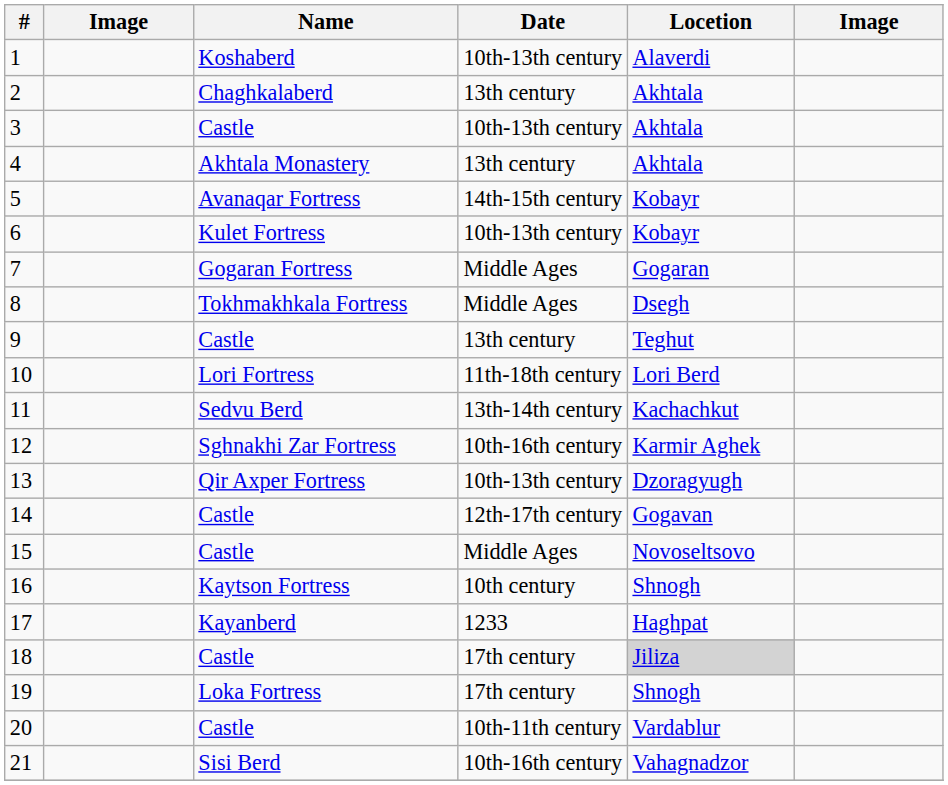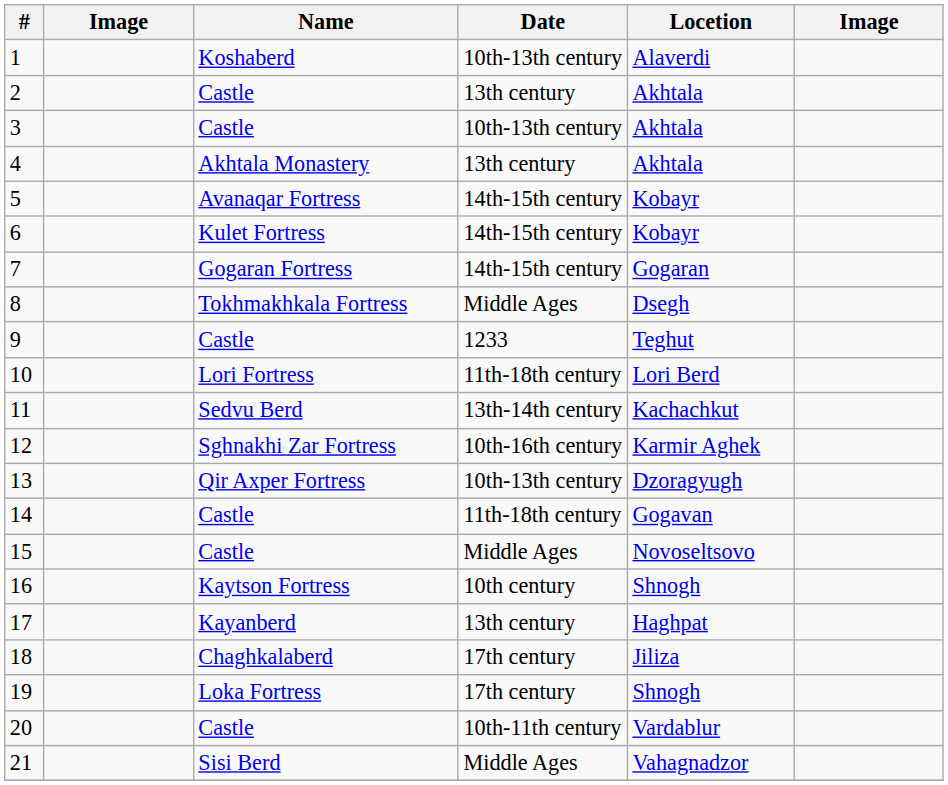2 | Name: Chaghkalaberd -> Castle
6 | Date: 10th-13th century -> 14th-15th century
7 | Date: Middle Ages -> 14th-15th century
9 | Date: 13th century -> 1233
14 | Date: 12th-17th century -> 11th-18th century
17 | Date: 1233 -> 13th century
18 | Name: Castle -> Chaghkalaberd
18 | Locetion: lightgrey background -> no background
21 | Date: 10th-16th century -> Middle Ages
